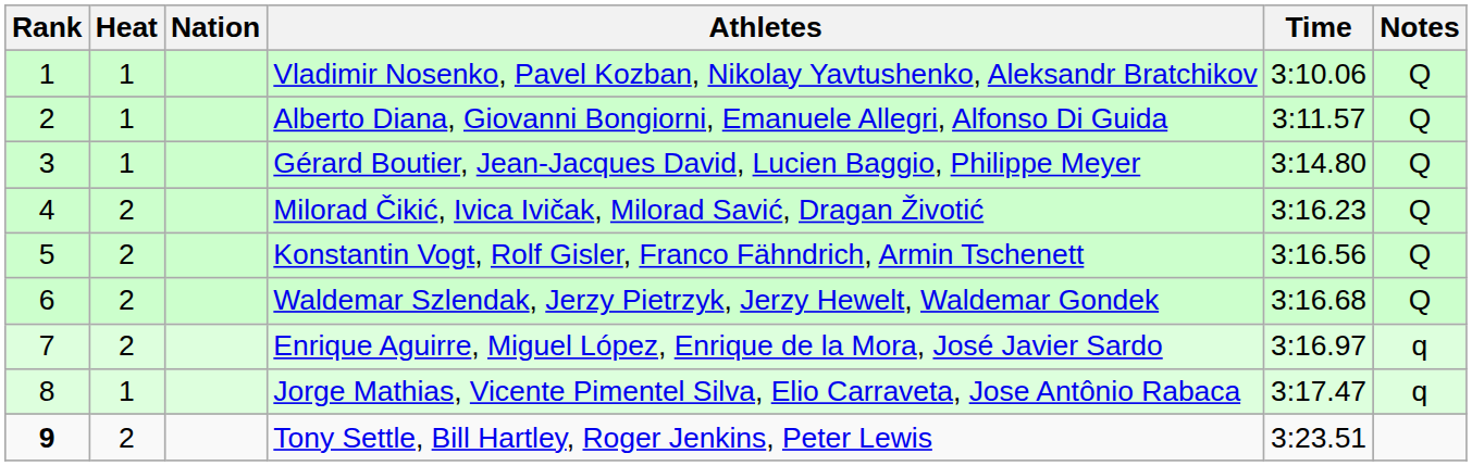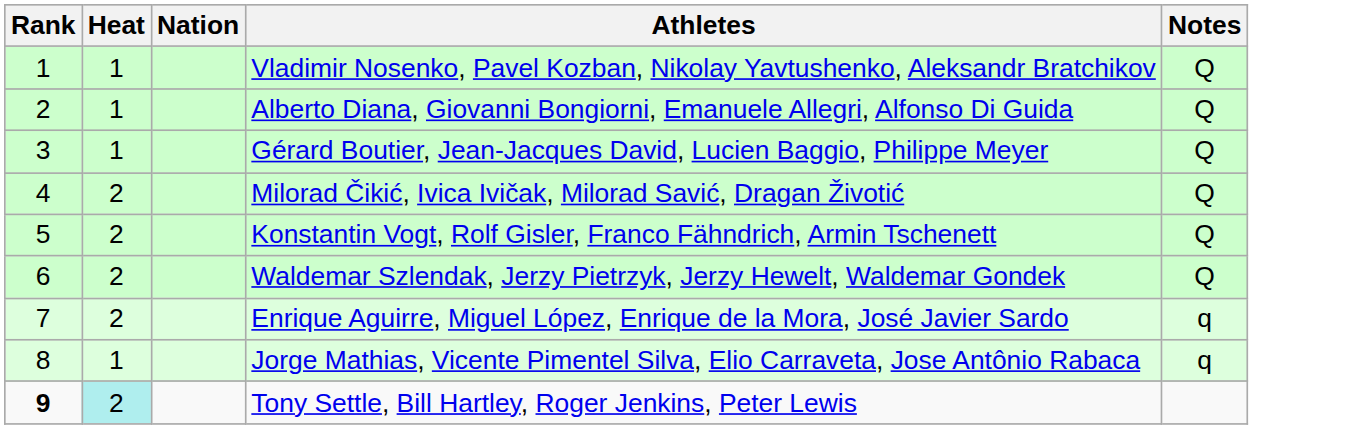- column: Time | 3:10.06 | 3:11.57 | 3:14.80 | 3:16.23 | 3:16.56 | 3:16.68 | 3:16.97 | 3:17.47 | 3:23.51
Tony Settle, Bill Hartley, Roger Jenkins, Peter Lewis | Heat: no background -> paleturquoise background
